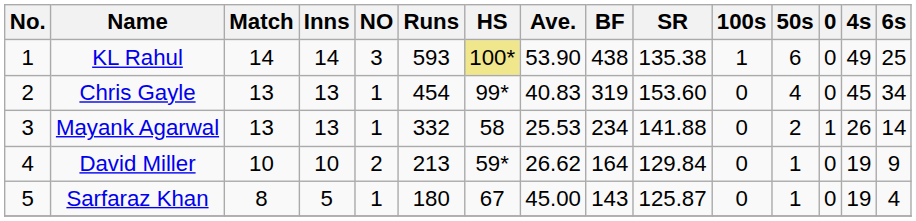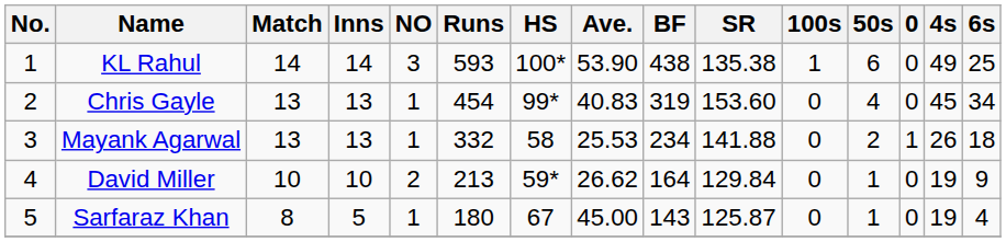KL Rahul | HS: khaki background -> no background
Mayank Agarwal | 6s: 14 -> 18
